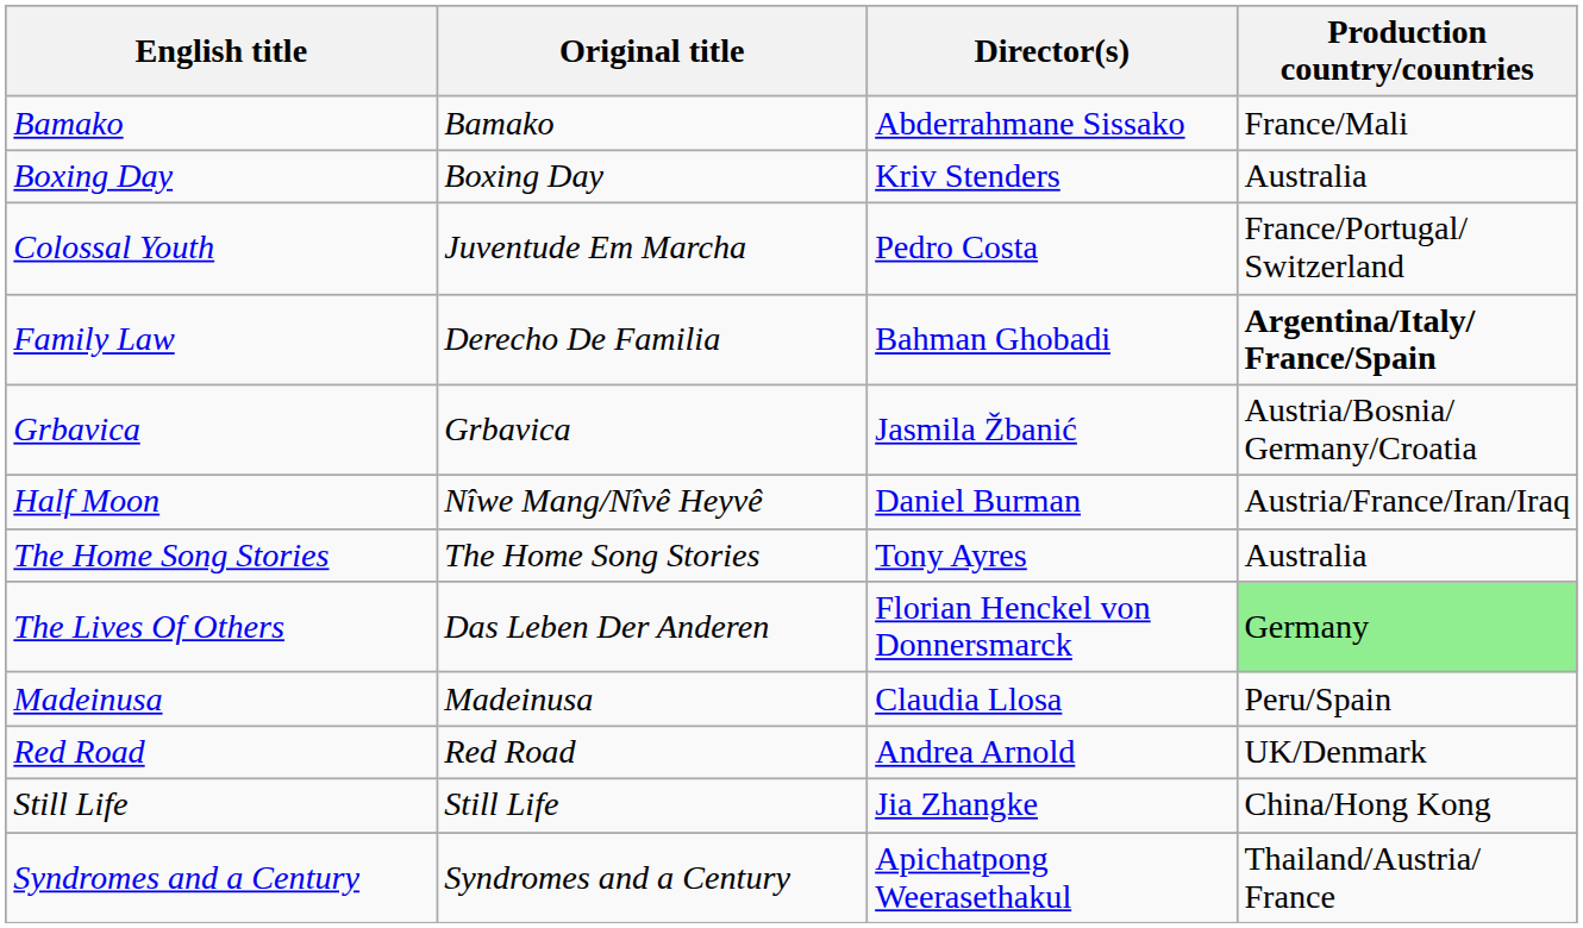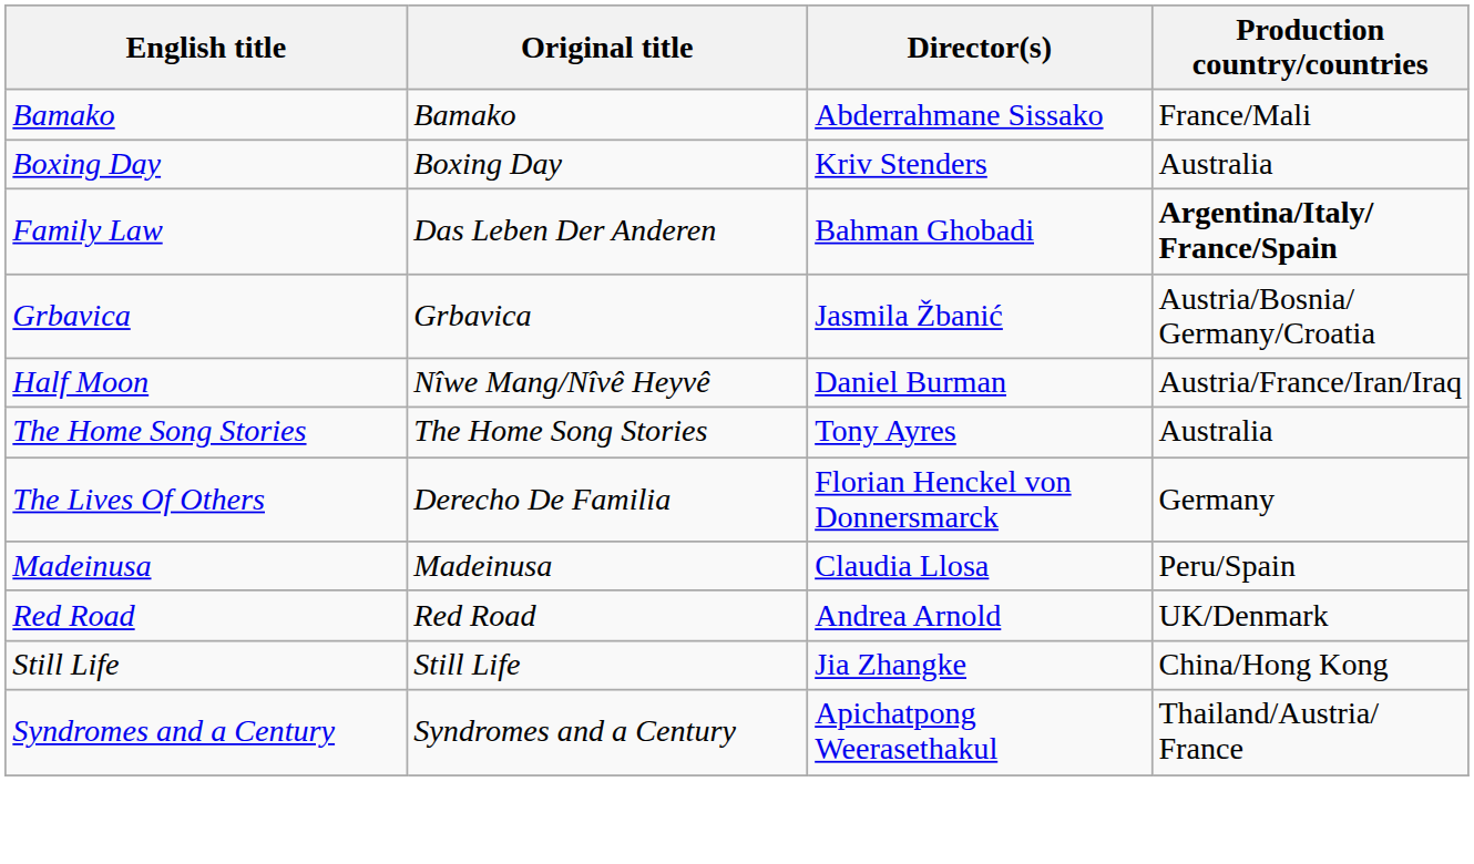- row: Colossal Youth | Juventude Em Marcha | Pedro Costa | France/Portugal/ Switzerland
Family Law | Original title: Derecho De Familia -> Das Leben Der Anderen
The Lives Of Others | Original title: Das Leben Der Anderen -> Derecho De Familia
The Lives Of Others | Production country/countries: lightgreen background -> no background
